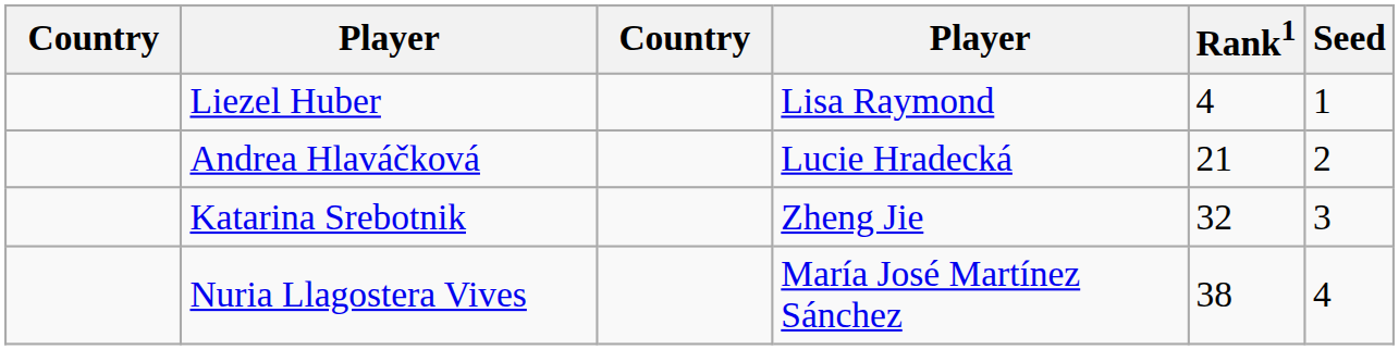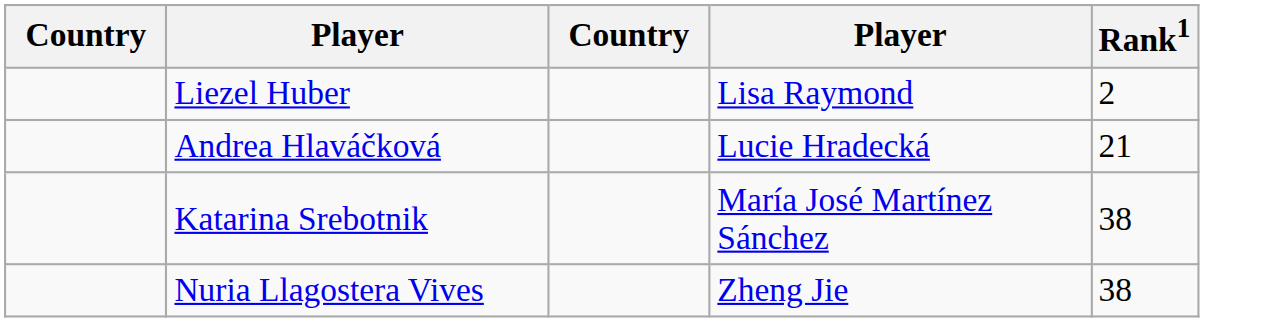- column: Seed | 1 | 2 | 3 | 4
Liezel Huber | Rank1: 4 -> 2
Katarina Srebotnik | column 4: Zheng Jie -> María José Martínez Sánchez
Katarina Srebotnik | Rank1: 32 -> 38
Nuria Llagostera Vives | column 4: María José Martínez Sánchez -> Zheng Jie
